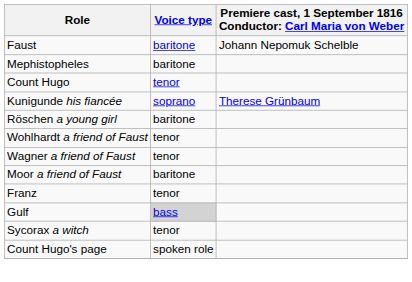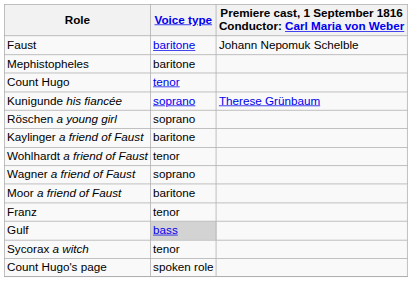Röschen a young girl | Voice type: baritone -> soprano
+ row: Kaylinger a friend of Faust | baritone
Wagner a friend of Faust | Voice type: tenor -> soprano
